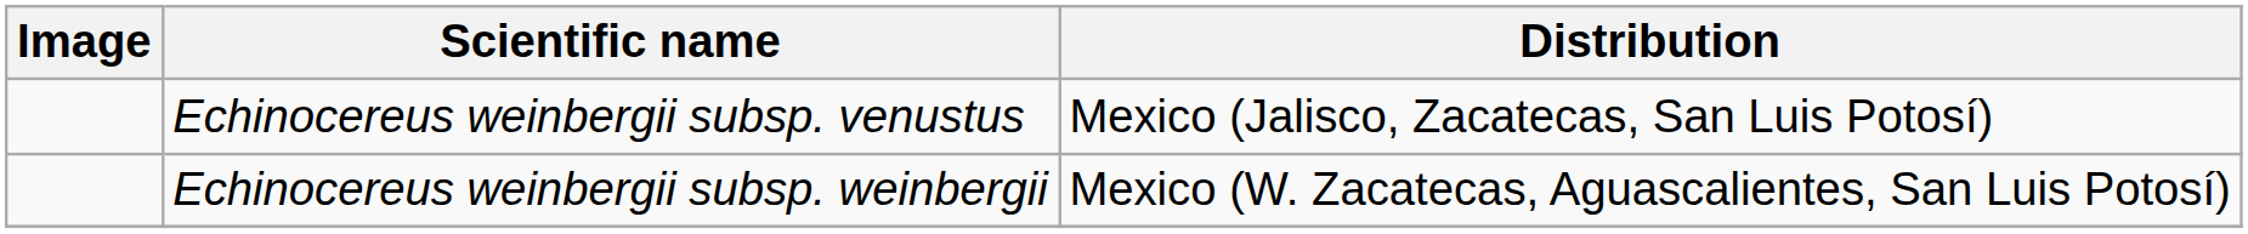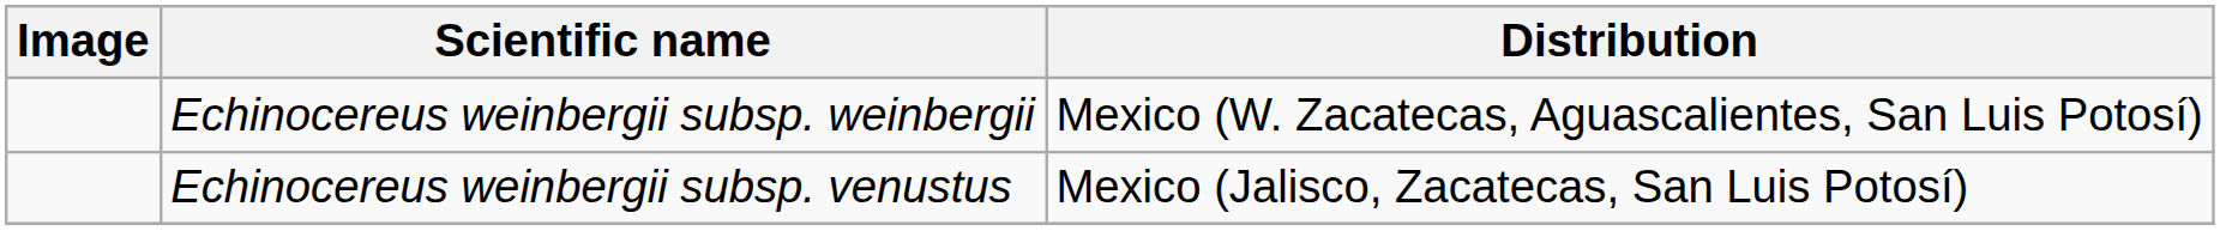rows swapped: Echinocereus weinbergii subsp. venustus <-> Echinocereus weinbergii subsp. weinbergii
